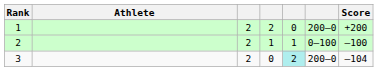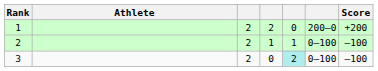3 | column 6: 200–0 -> 0–100
3 | Score: –104 -> –100
